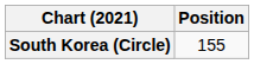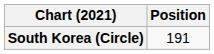South Korea (Circle) | Position: 155 -> 191
